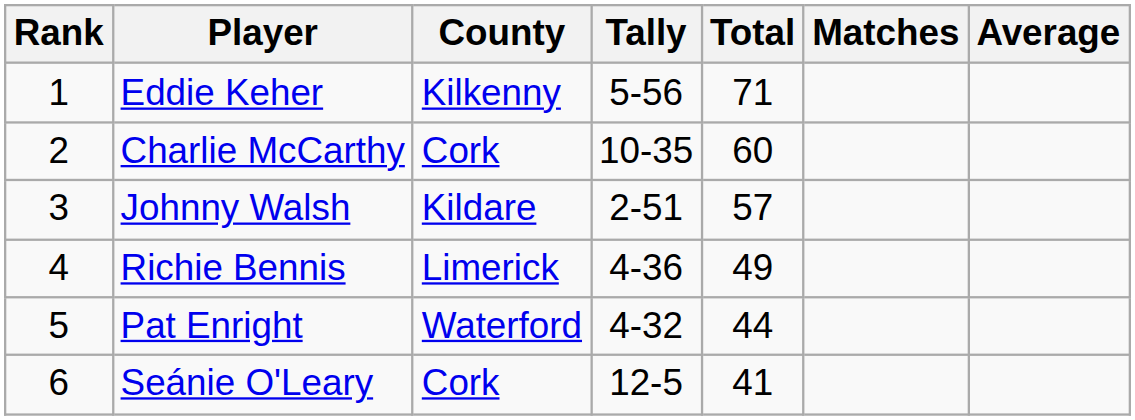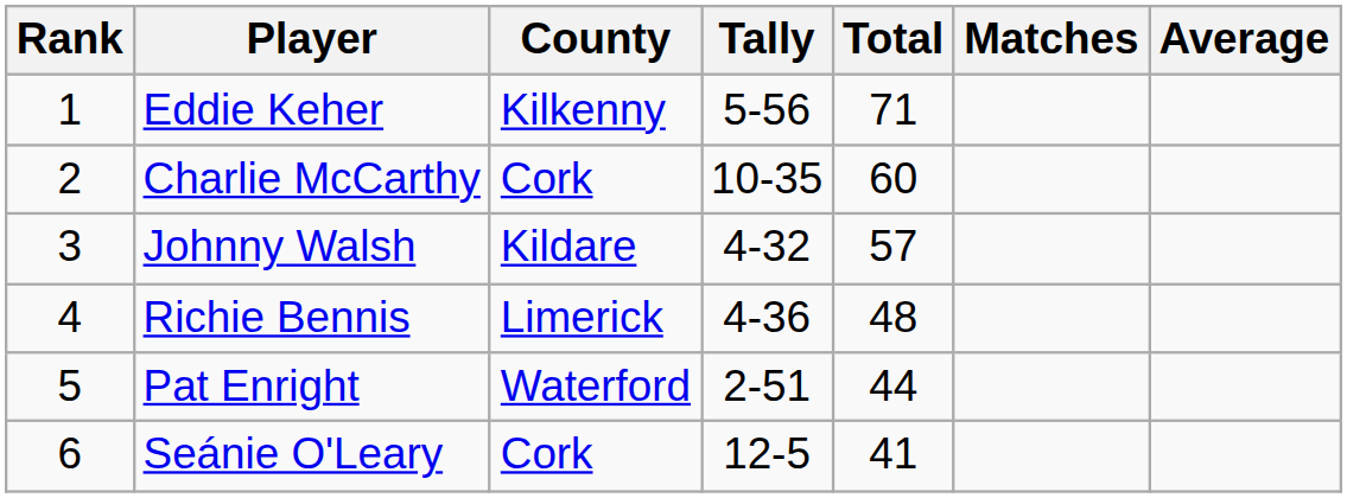Johnny Walsh | Tally: 2-51 -> 4-32
Richie Bennis | Total: 49 -> 48
Pat Enright | Tally: 4-32 -> 2-51
